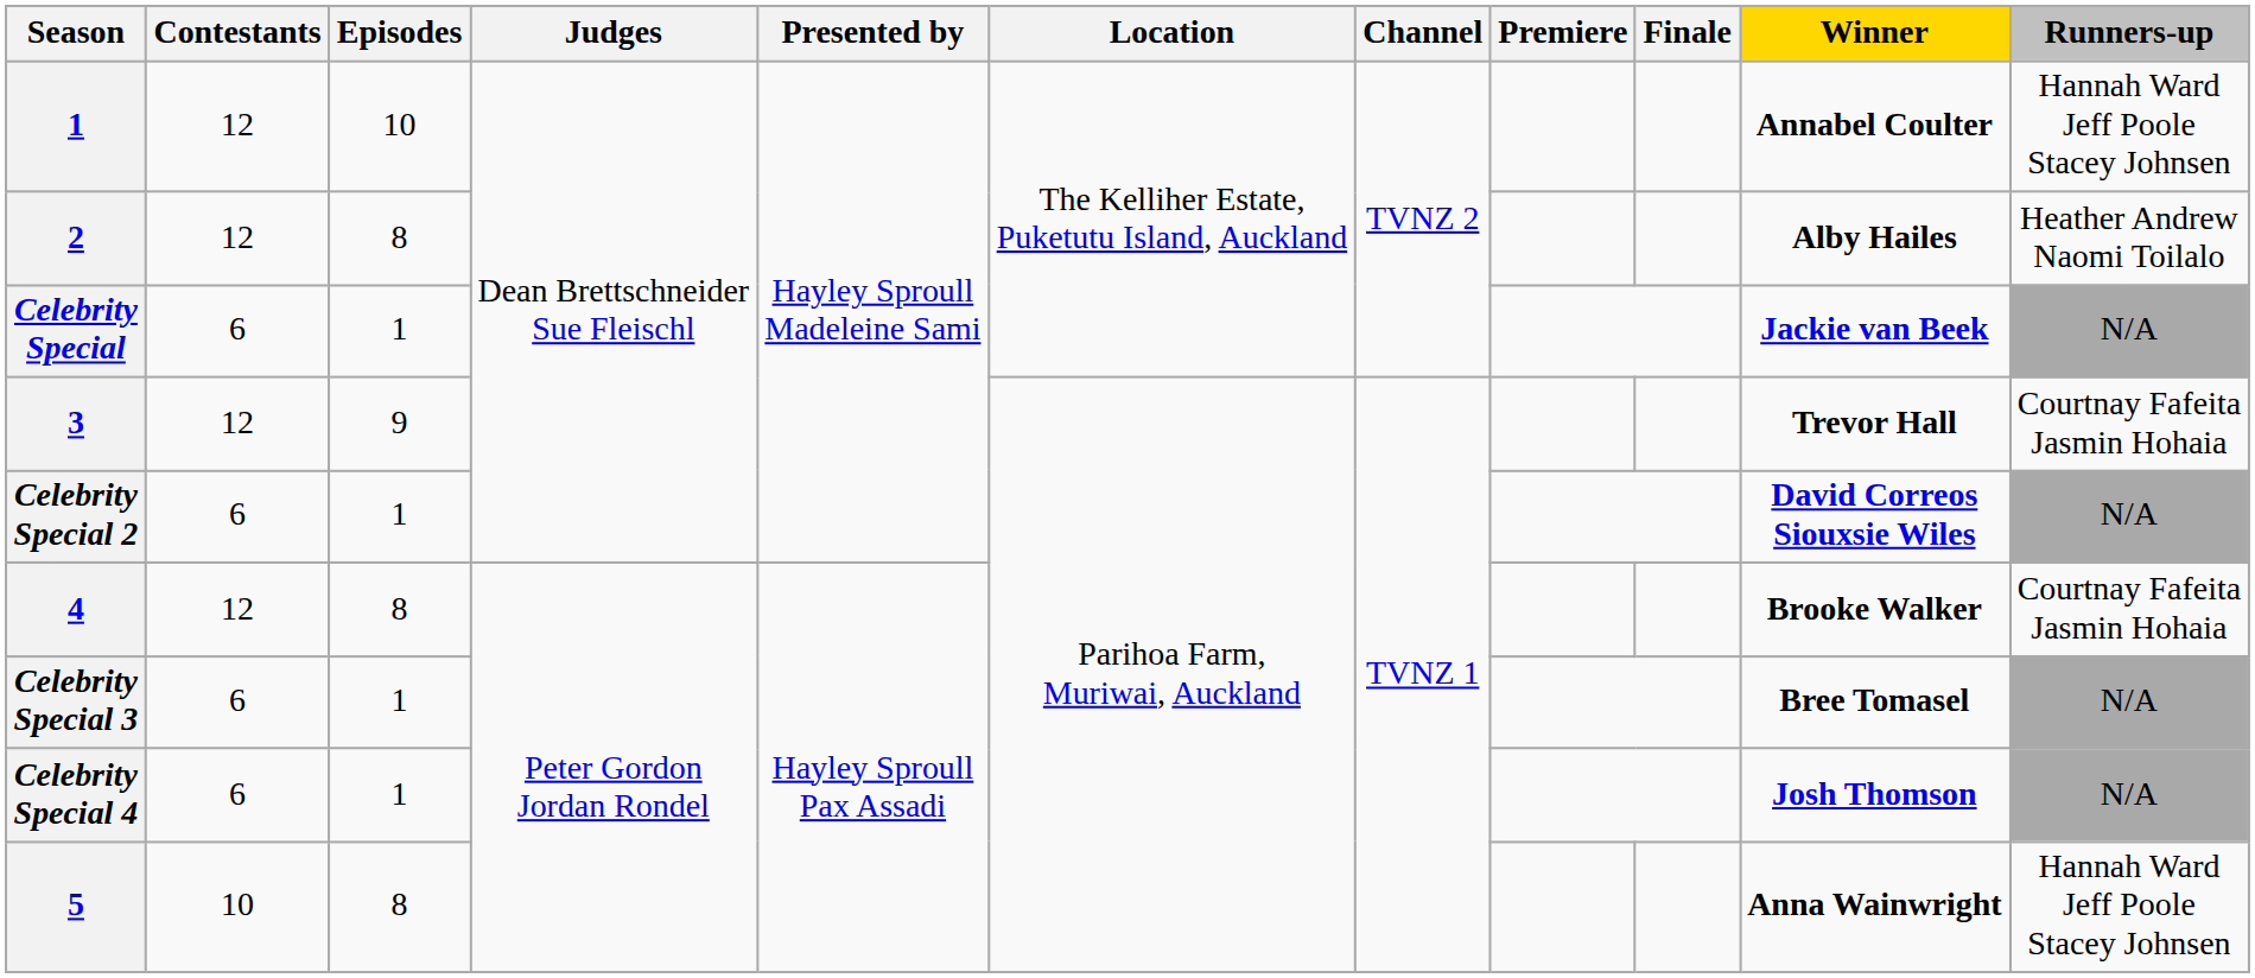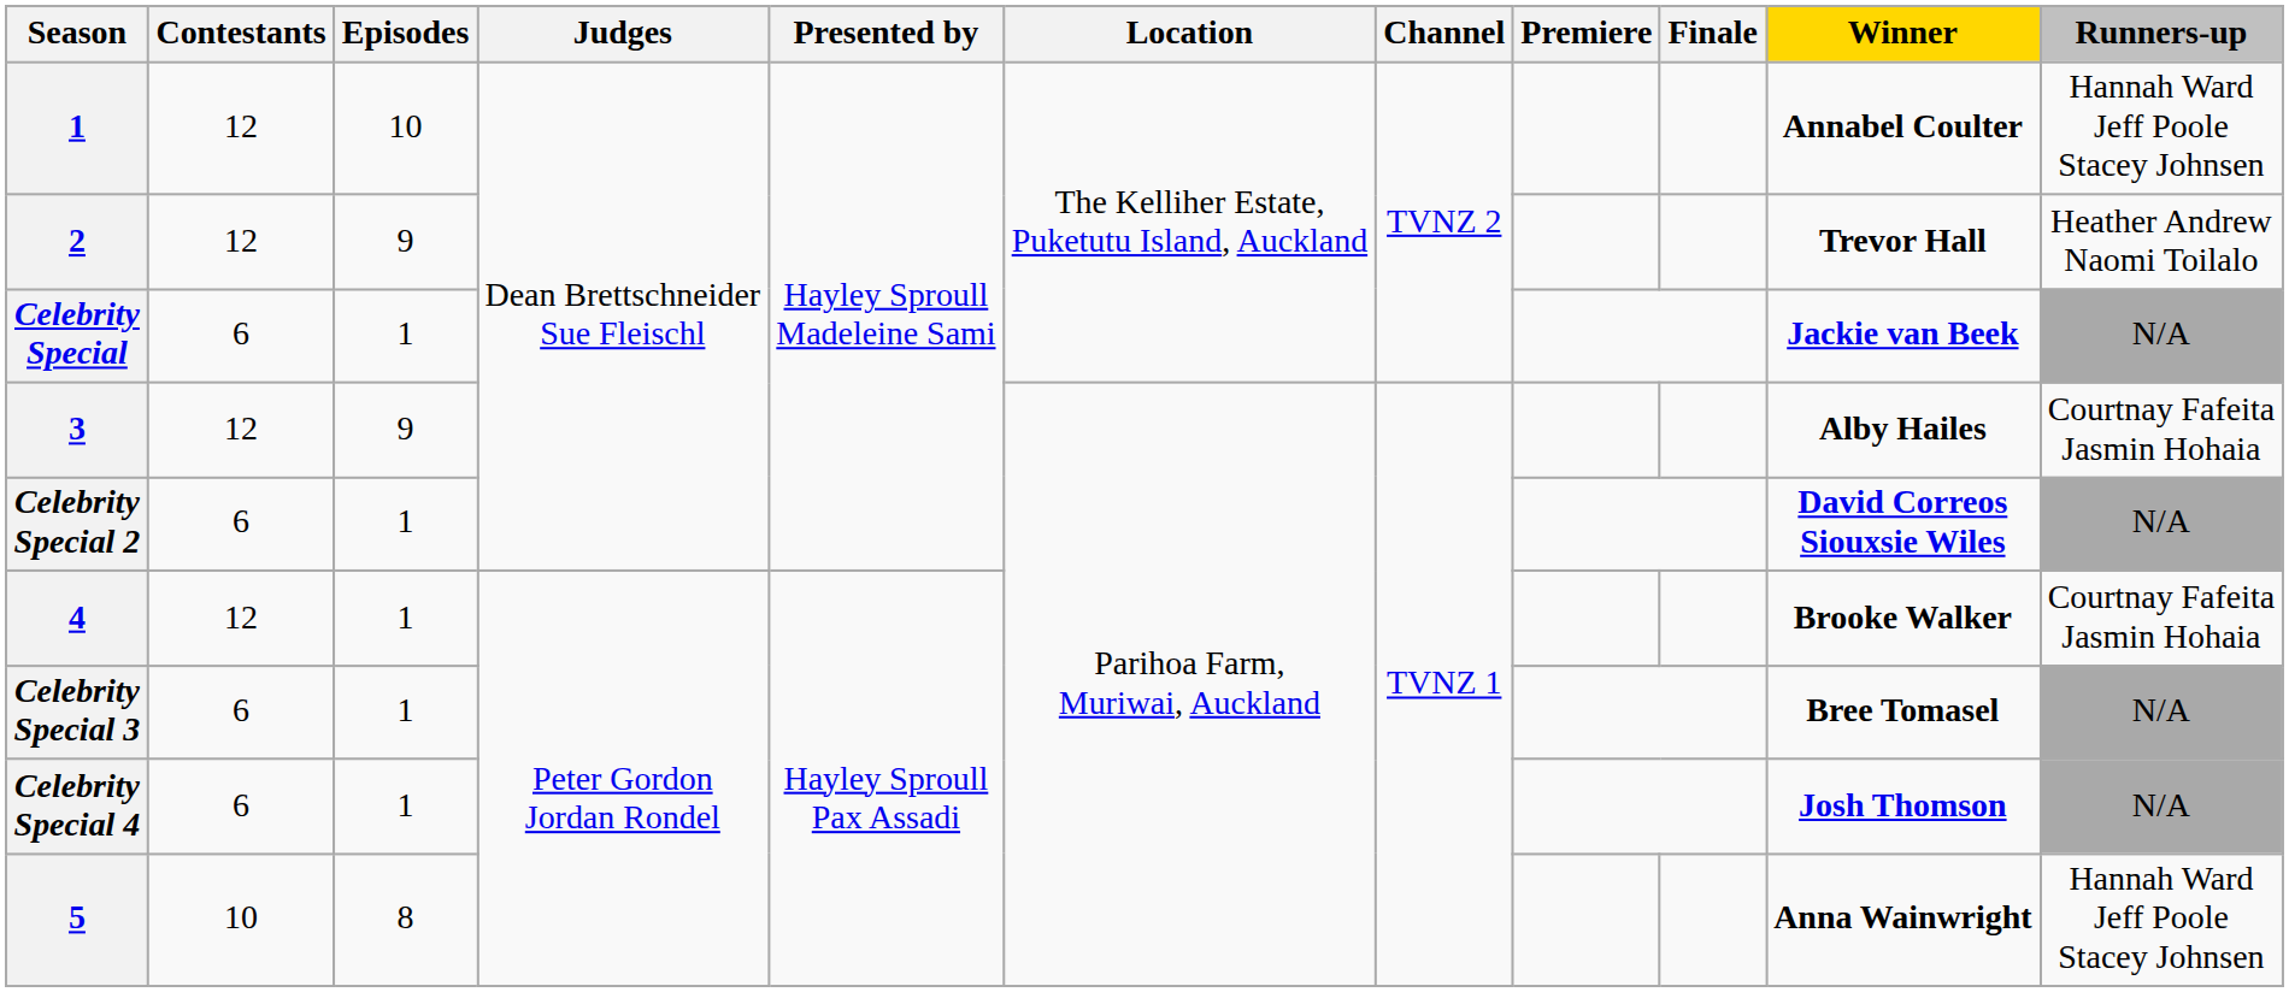2 | Episodes: 8 -> 9
2 | Winner: Alby Hailes -> Trevor Hall
3 | Winner: Trevor Hall -> Alby Hailes
4 | Episodes: 8 -> 1
